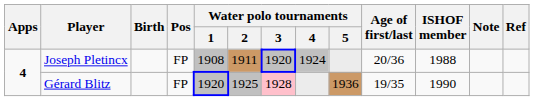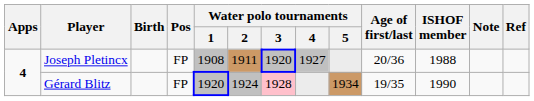Joseph Pletincx | Water polo tournaments / 4: 1924 -> 1927
Gérard Blitz | Water polo tournaments / 2: 1925 -> 1924
Gérard Blitz | Water polo tournaments / 5: 1936 -> 1934
